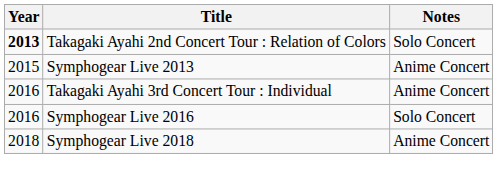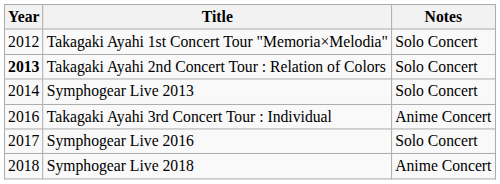+ row: 2012 | Takagaki Ayahi 1st Concert Tour "Memoria×Melodia" | Solo Concert
Symphogear Live 2013 | Year: 2015 -> 2014
Symphogear Live 2013 | Notes: Anime Concert -> Solo Concert
Symphogear Live 2016 | Year: 2016 -> 2017
